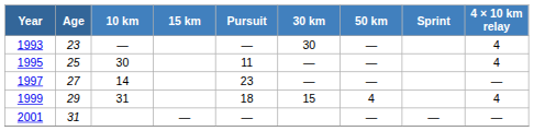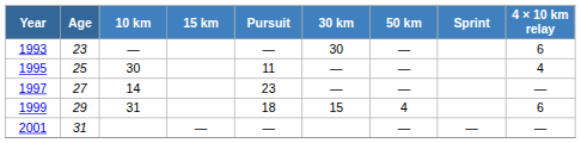1993 | 4 × 10 km relay: 4 -> 6
1999 | 4 × 10 km relay: 4 -> 6
